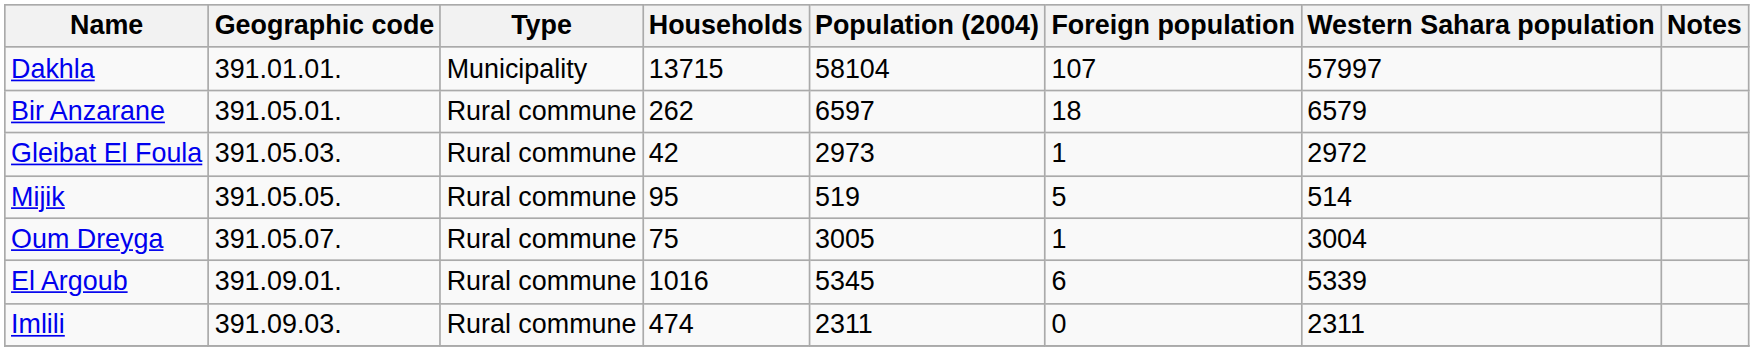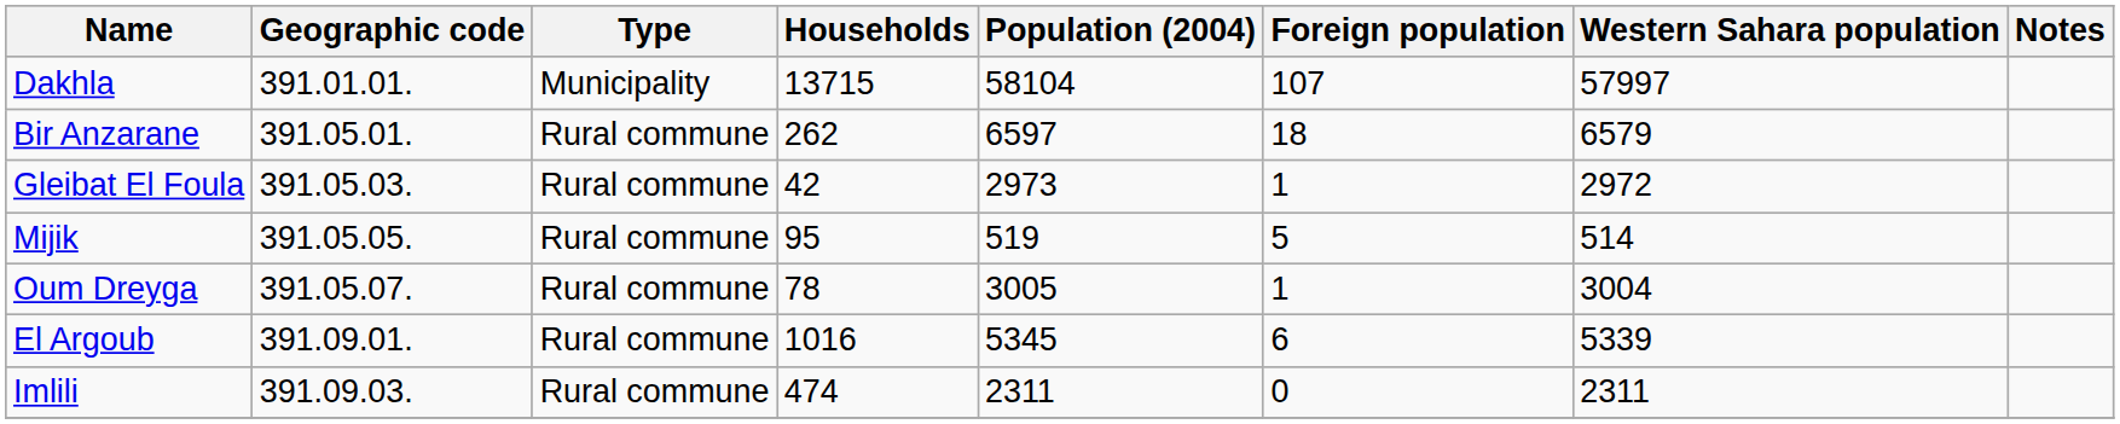Oum Dreyga | Households: 75 -> 78
